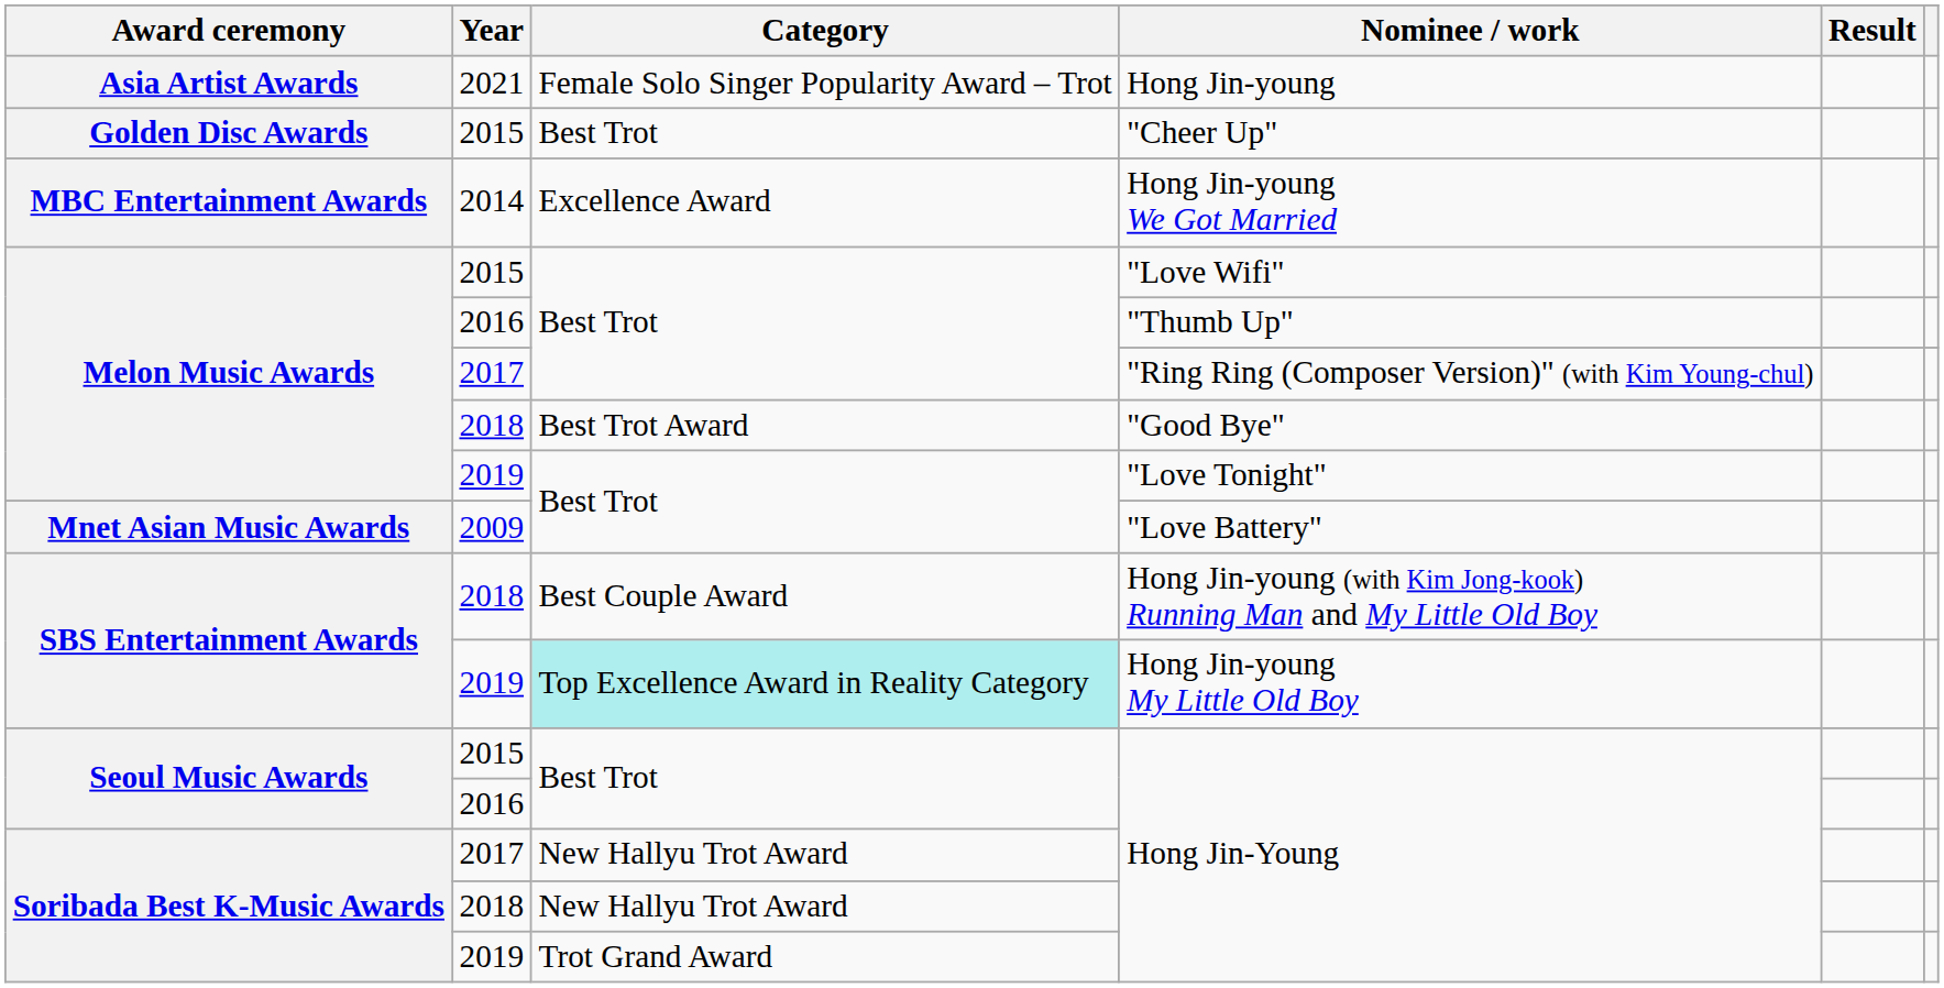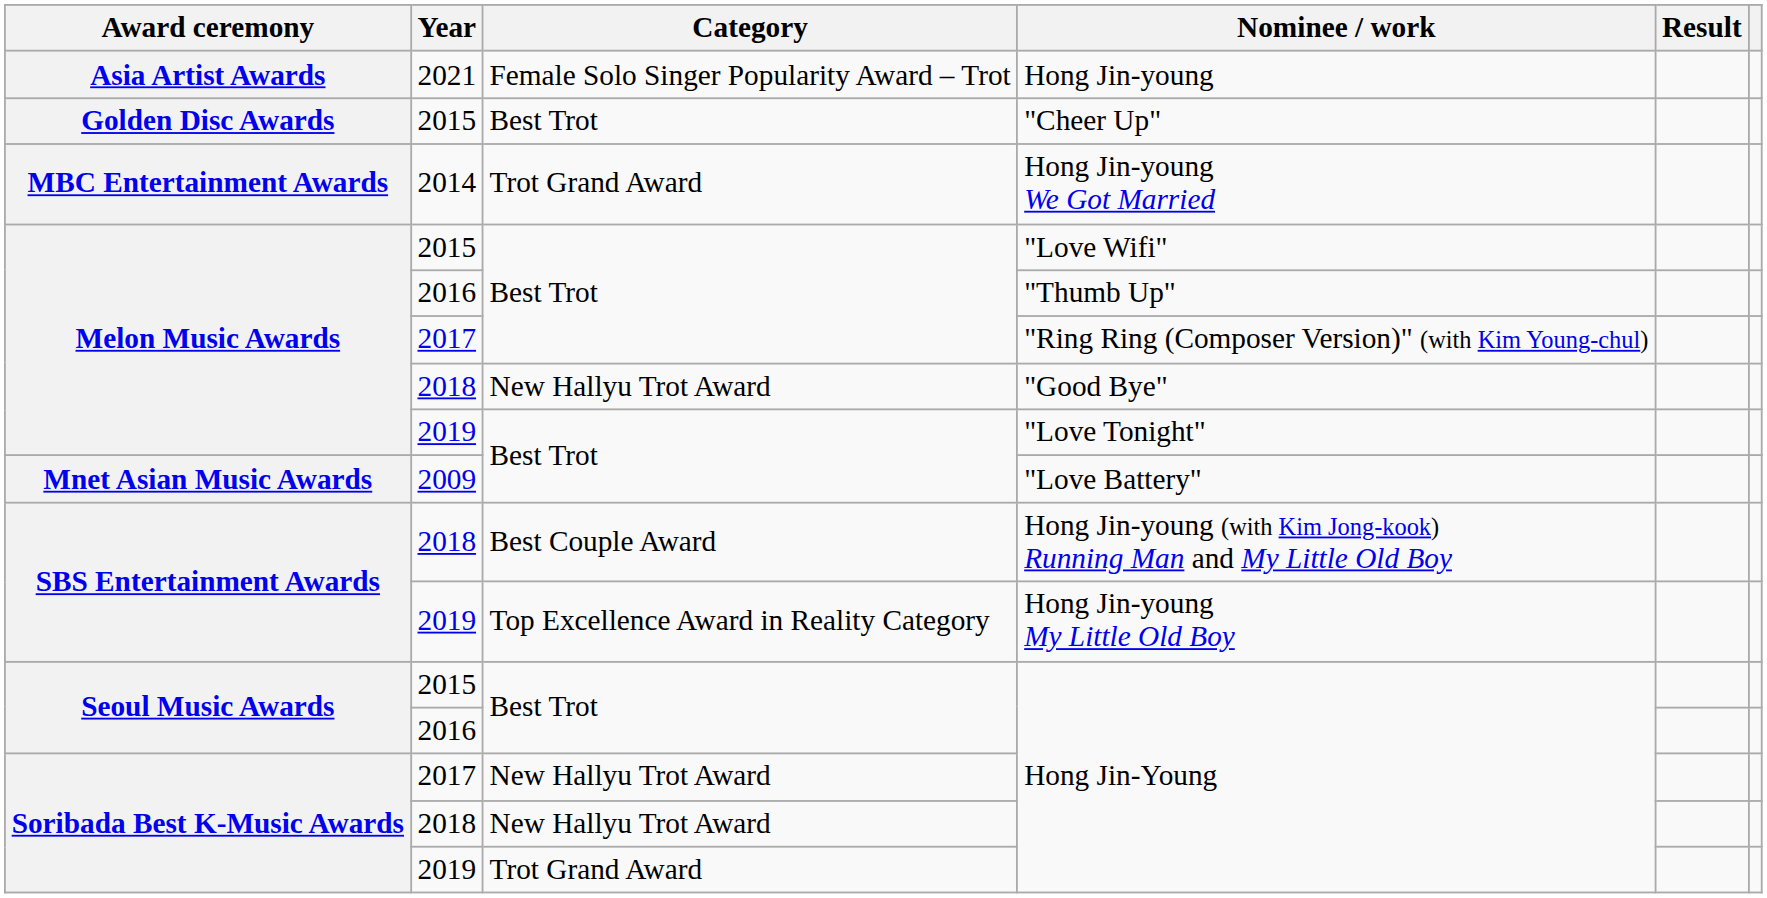Hong Jin-young We Got Married | Category: Excellence Award -> Trot Grand Award
"Good Bye" | Category: Best Trot Award -> New Hallyu Trot Award
Hong Jin-young My Little Old Boy | Category: paleturquoise background -> no background
